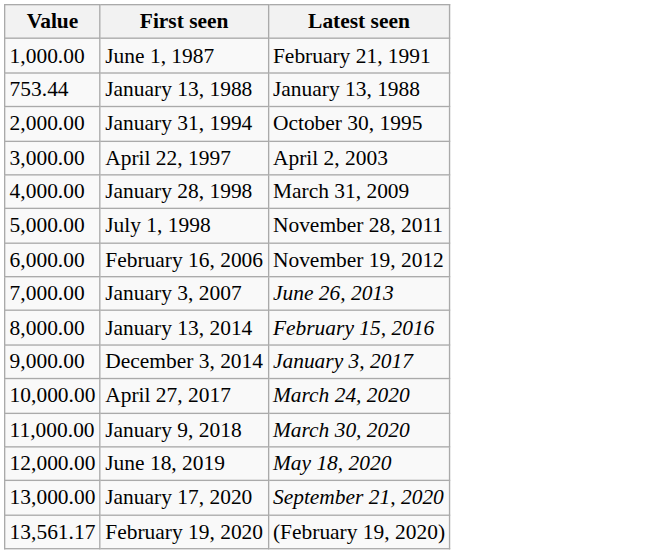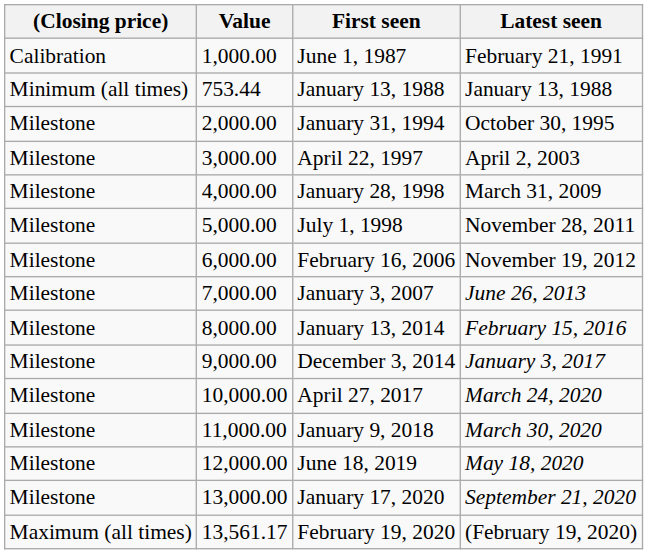+ column: (Closing price) | Calibration | Minimum (all times) | Milestone | Milestone | Milestone | Milestone | Milestone | Milestone | Milestone | Milestone | Milestone | Milestone | Milestone | Milestone | Maximum (all times)
